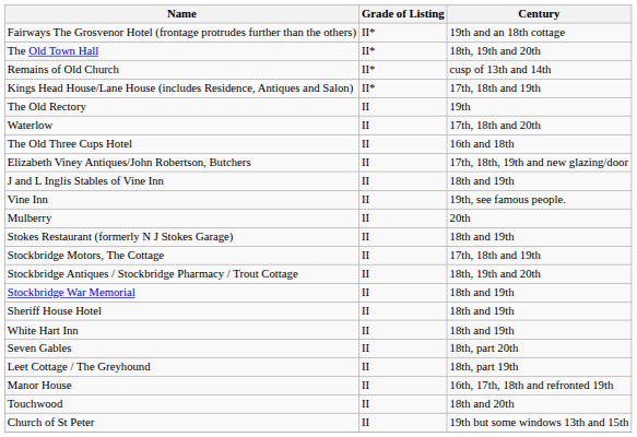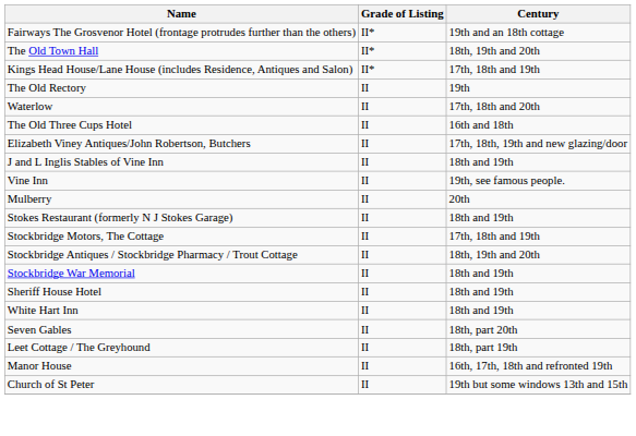- row: Remains of Old Church | II* | cusp of 13th and 14th
- row: Touchwood | II | 18th and 20th
